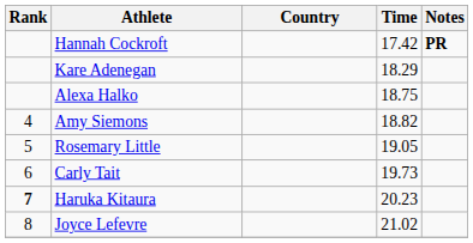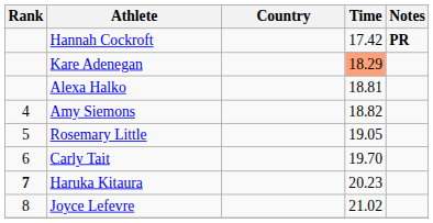Kare Adenegan | Time: no background -> lightsalmon background
Alexa Halko | Time: 18.75 -> 18.81
Carly Tait | Time: 19.73 -> 19.70
